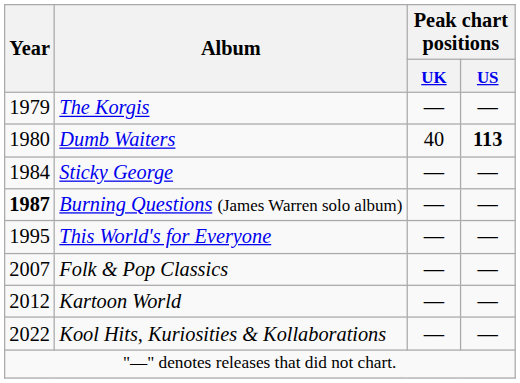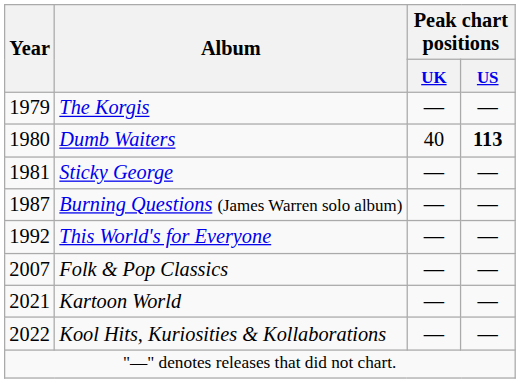Sticky George | Year: 1984 -> 1981
Burning Questions (James Warren solo album) | Year: bold -> normal
This World's for Everyone | Year: 1995 -> 1992
Kartoon World | Year: 2012 -> 2021
